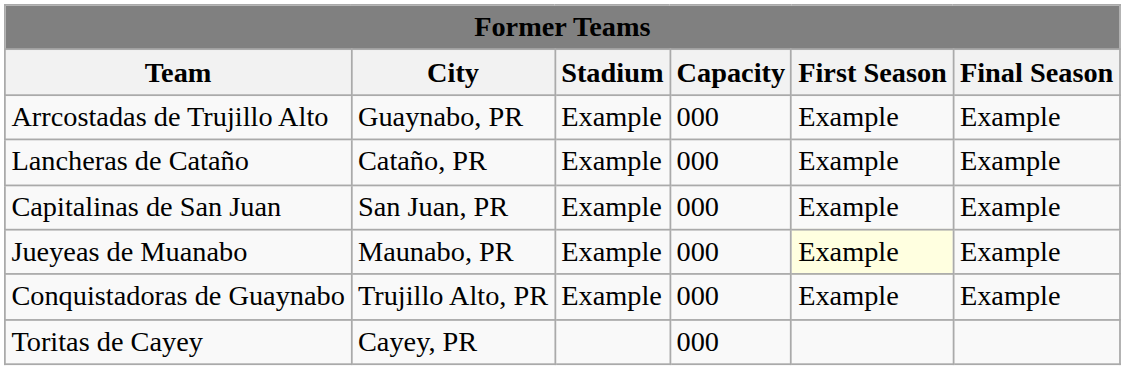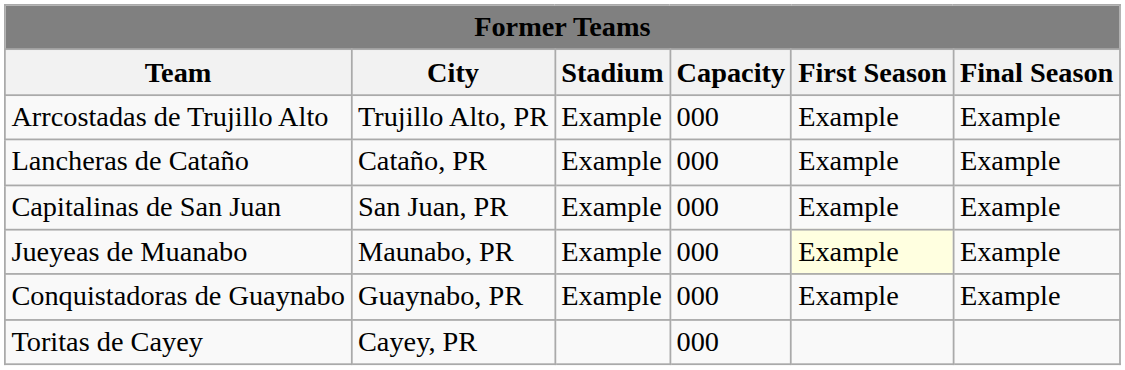Arrcostadas de Trujillo Alto | City: Guaynabo, PR -> Trujillo Alto, PR
Conquistadoras de Guaynabo | City: Trujillo Alto, PR -> Guaynabo, PR
